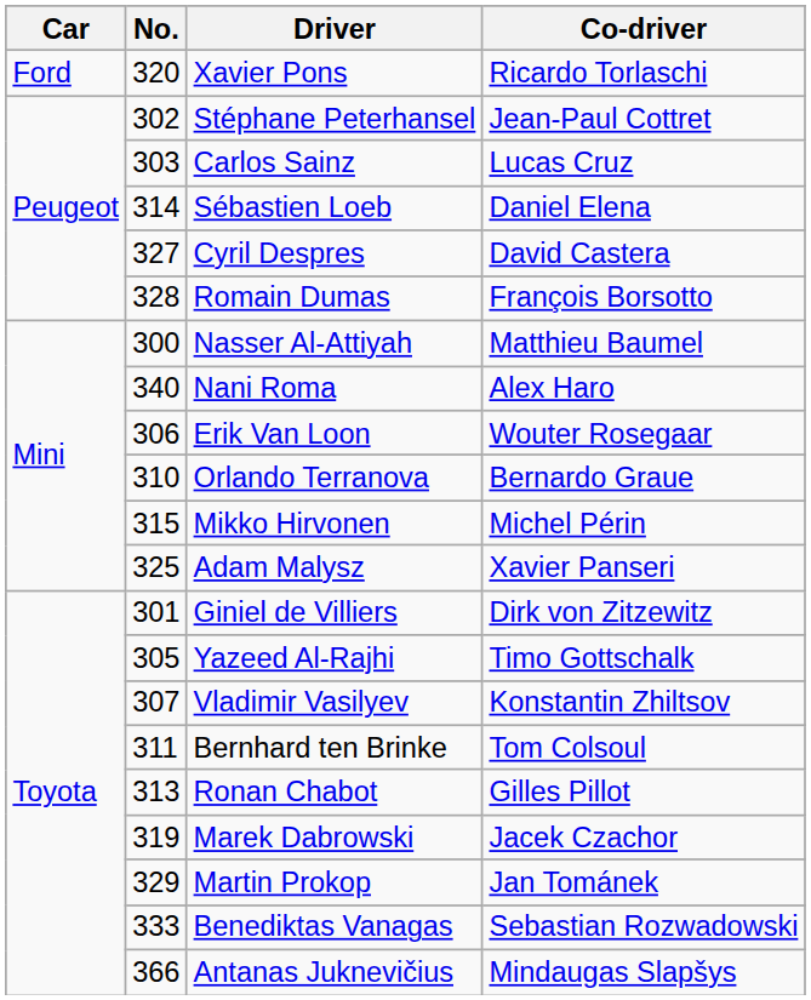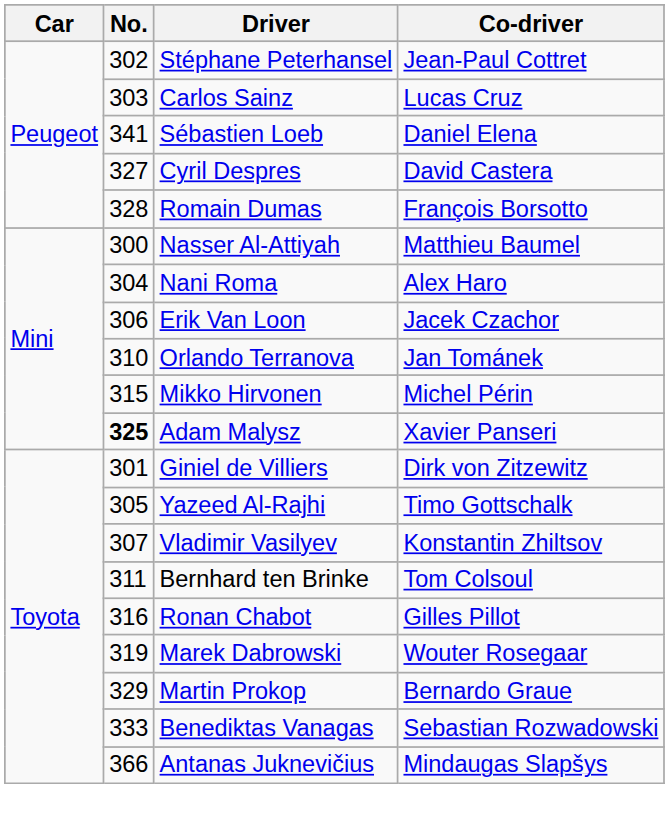- row: Ford | 320 | Xavier Pons | Ricardo Torlaschi
Sébastien Loeb | No.: 314 -> 341
Nani Roma | No.: 340 -> 304
Erik Van Loon | Co-driver: Wouter Rosegaar -> Jacek Czachor
Orlando Terranova | Co-driver: Bernardo Graue -> Jan Tománek
Adam Malysz | No.: normal -> bold
Ronan Chabot | No.: 313 -> 316
Marek Dabrowski | Co-driver: Jacek Czachor -> Wouter Rosegaar
Martin Prokop | Co-driver: Jan Tománek -> Bernardo Graue
